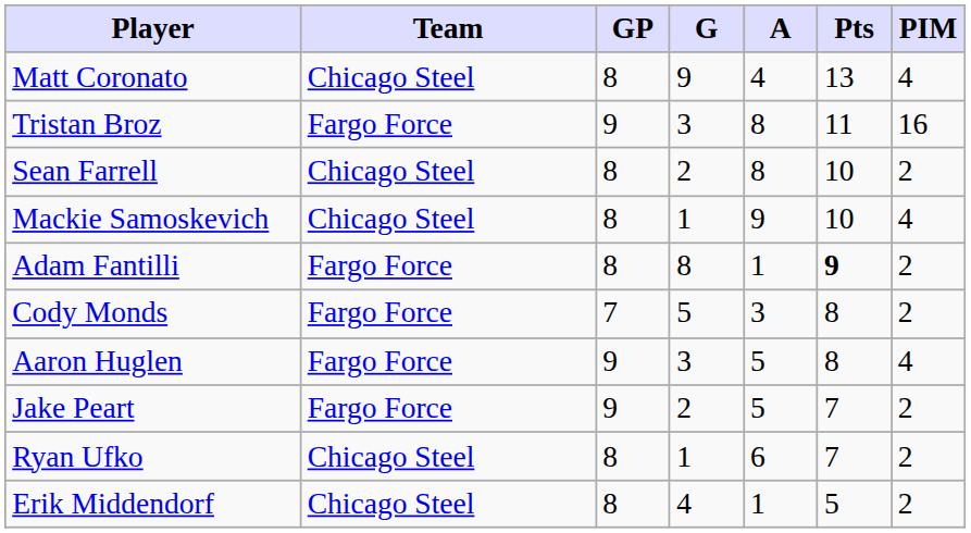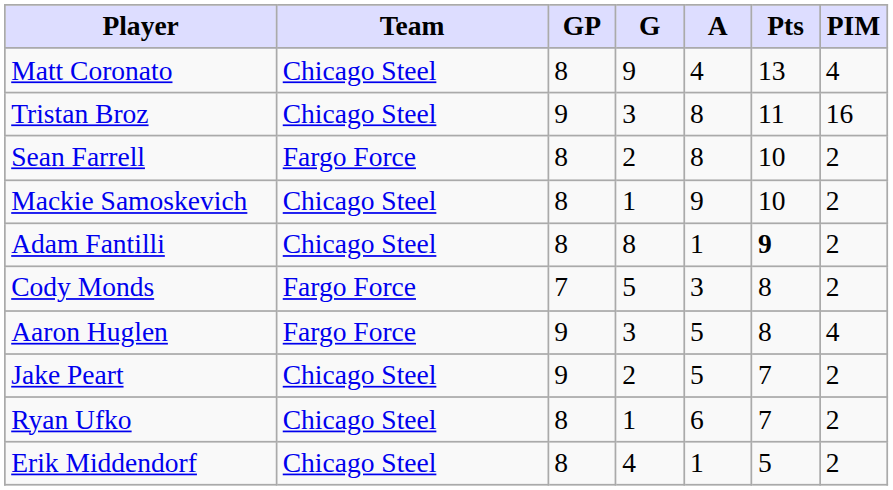Tristan Broz | Team: Fargo Force -> Chicago Steel
Sean Farrell | Team: Chicago Steel -> Fargo Force
Mackie Samoskevich | PIM: 4 -> 2
Adam Fantilli | Team: Fargo Force -> Chicago Steel
Jake Peart | Team: Fargo Force -> Chicago Steel
